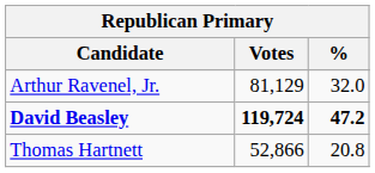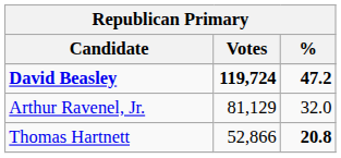rows swapped: David Beasley <-> Arthur Ravenel, Jr.
Thomas Hartnett | %: normal -> bold
